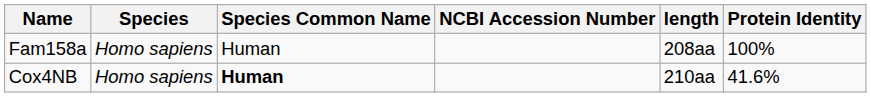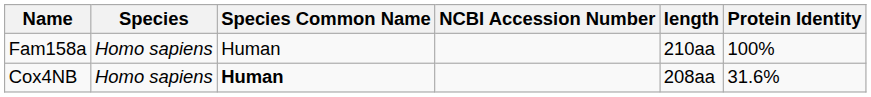Fam158a | length: 208aa -> 210aa
Cox4NB | length: 210aa -> 208aa
Cox4NB | Protein Identity: 41.6% -> 31.6%
